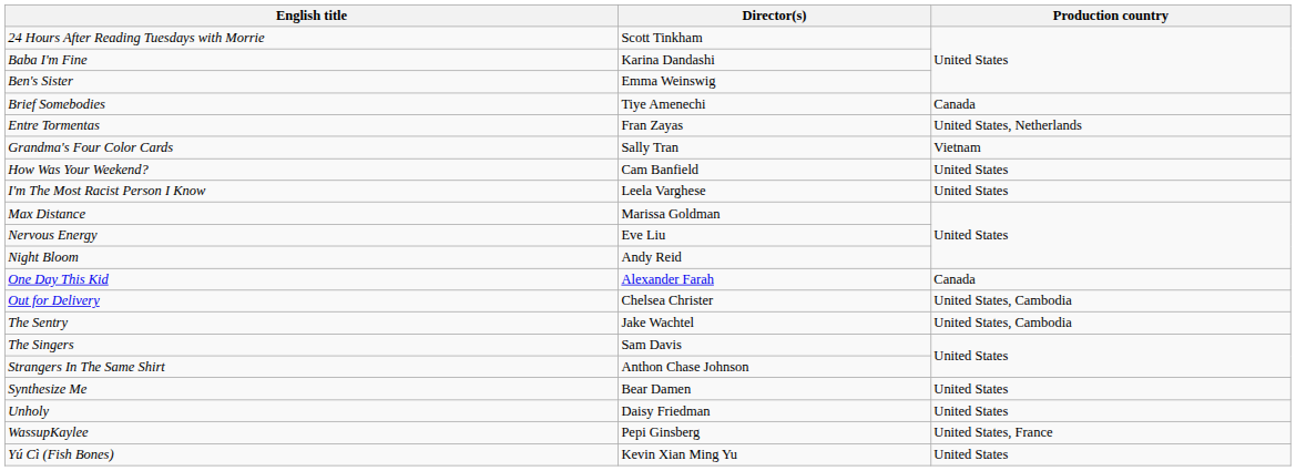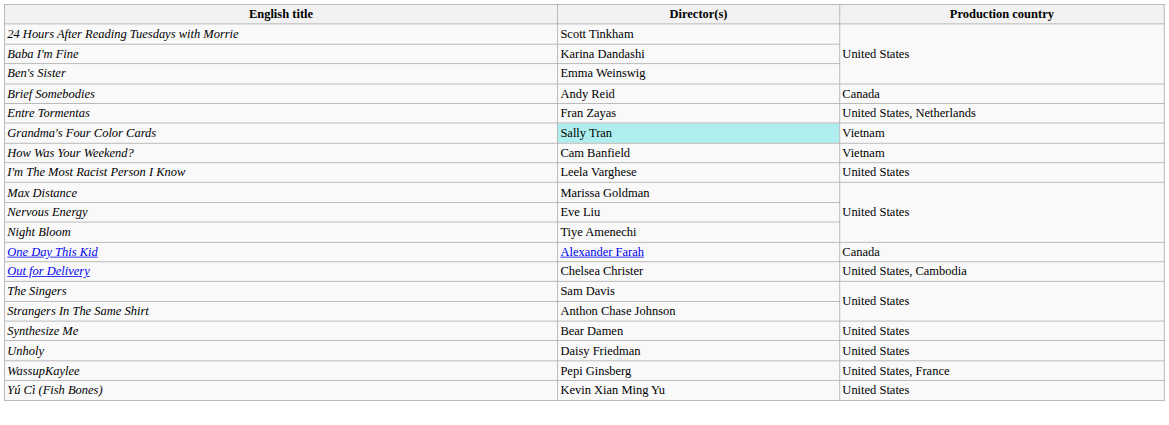Brief Somebodies | Director(s): Tiye Amenechi -> Andy Reid
Grandma's Four Color Cards | Director(s): no background -> paleturquoise background
How Was Your Weekend? | Production country: United States -> Vietnam
Night Bloom | Director(s): Andy Reid -> Tiye Amenechi
- row: The Sentry | Jake Wachtel | United States, Cambodia
